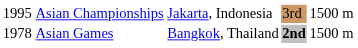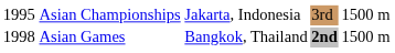Asian Games | column 1: 1978 -> 1998
